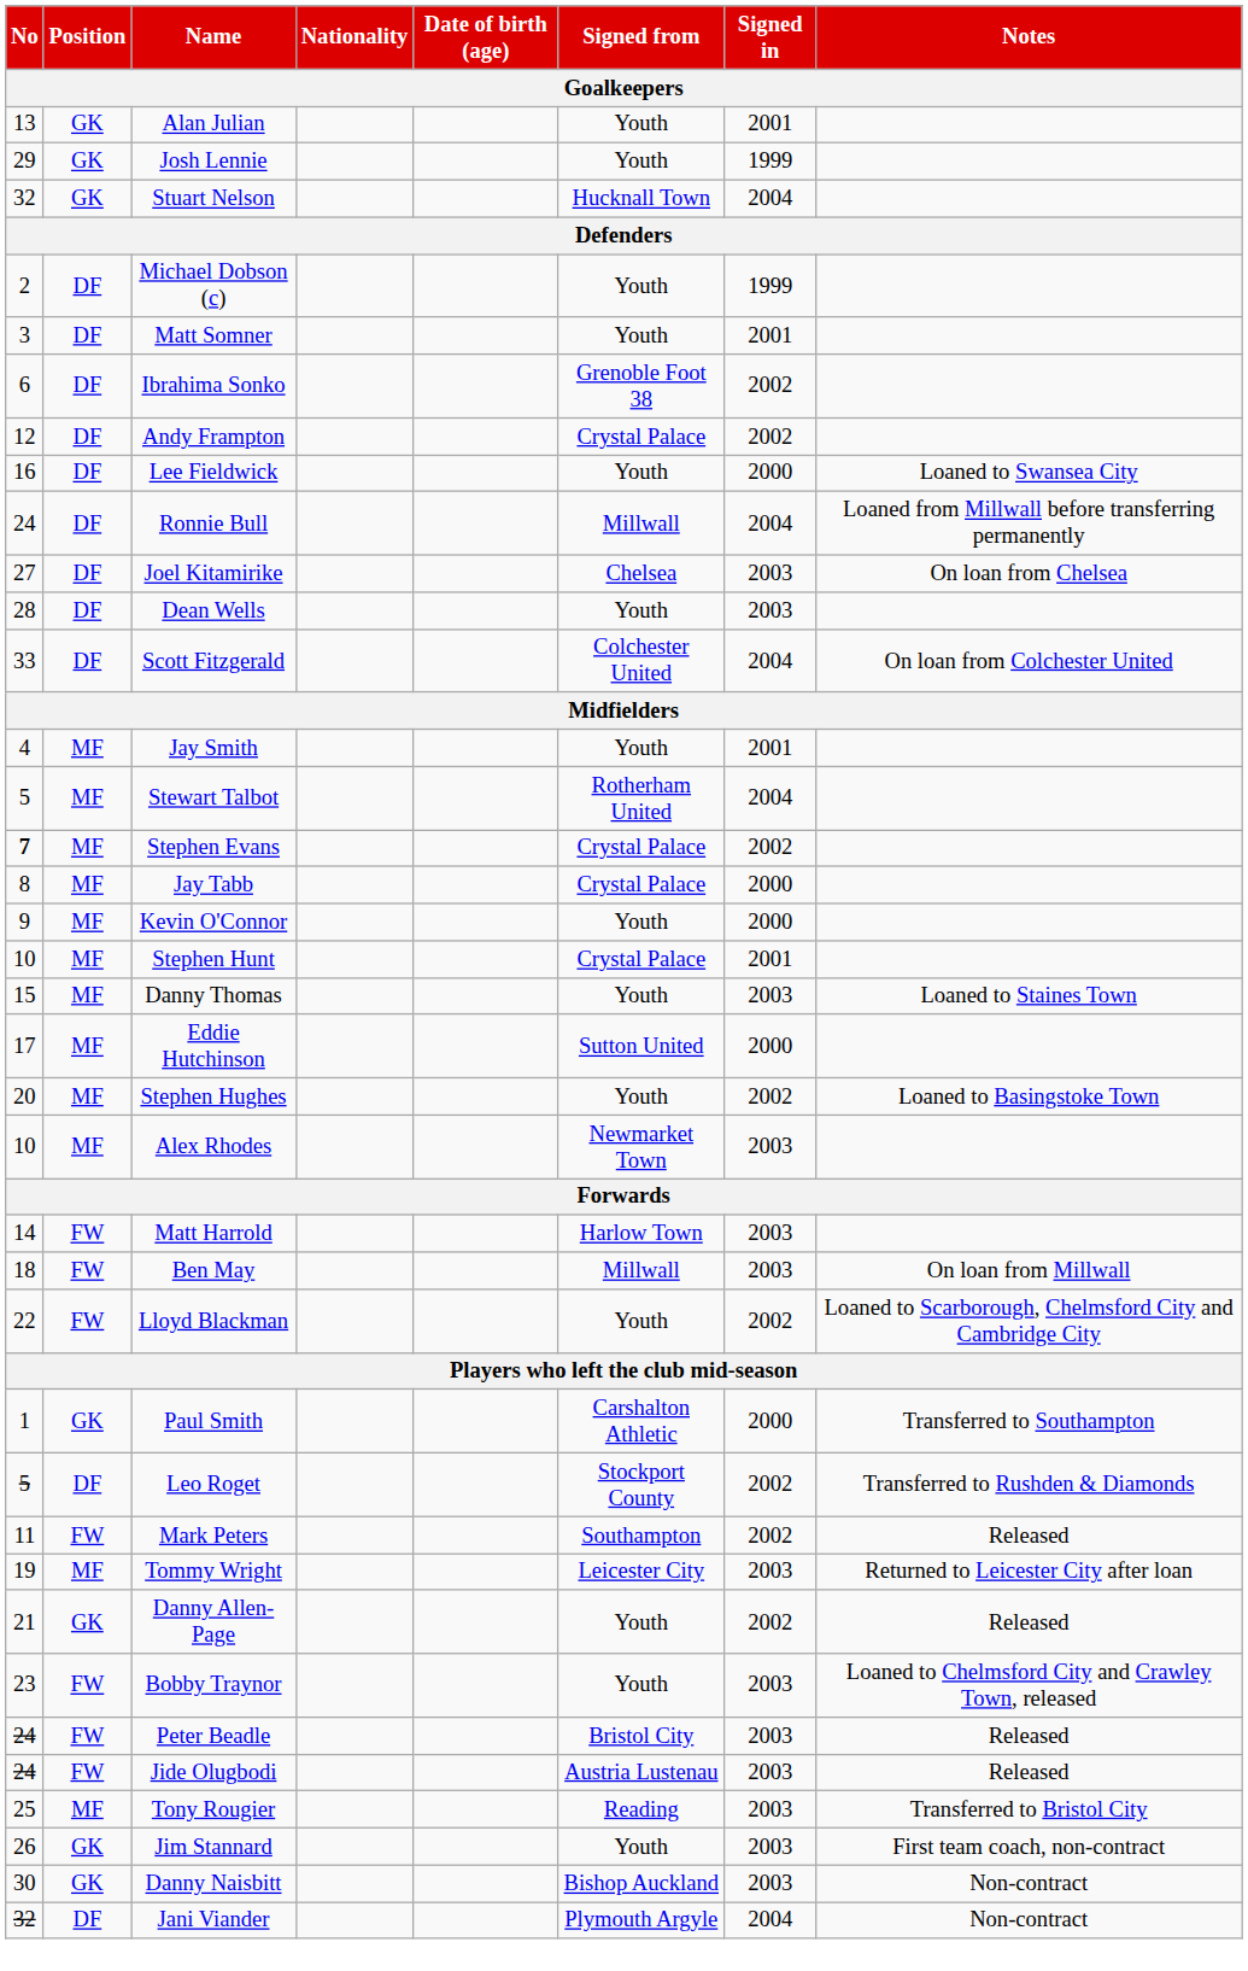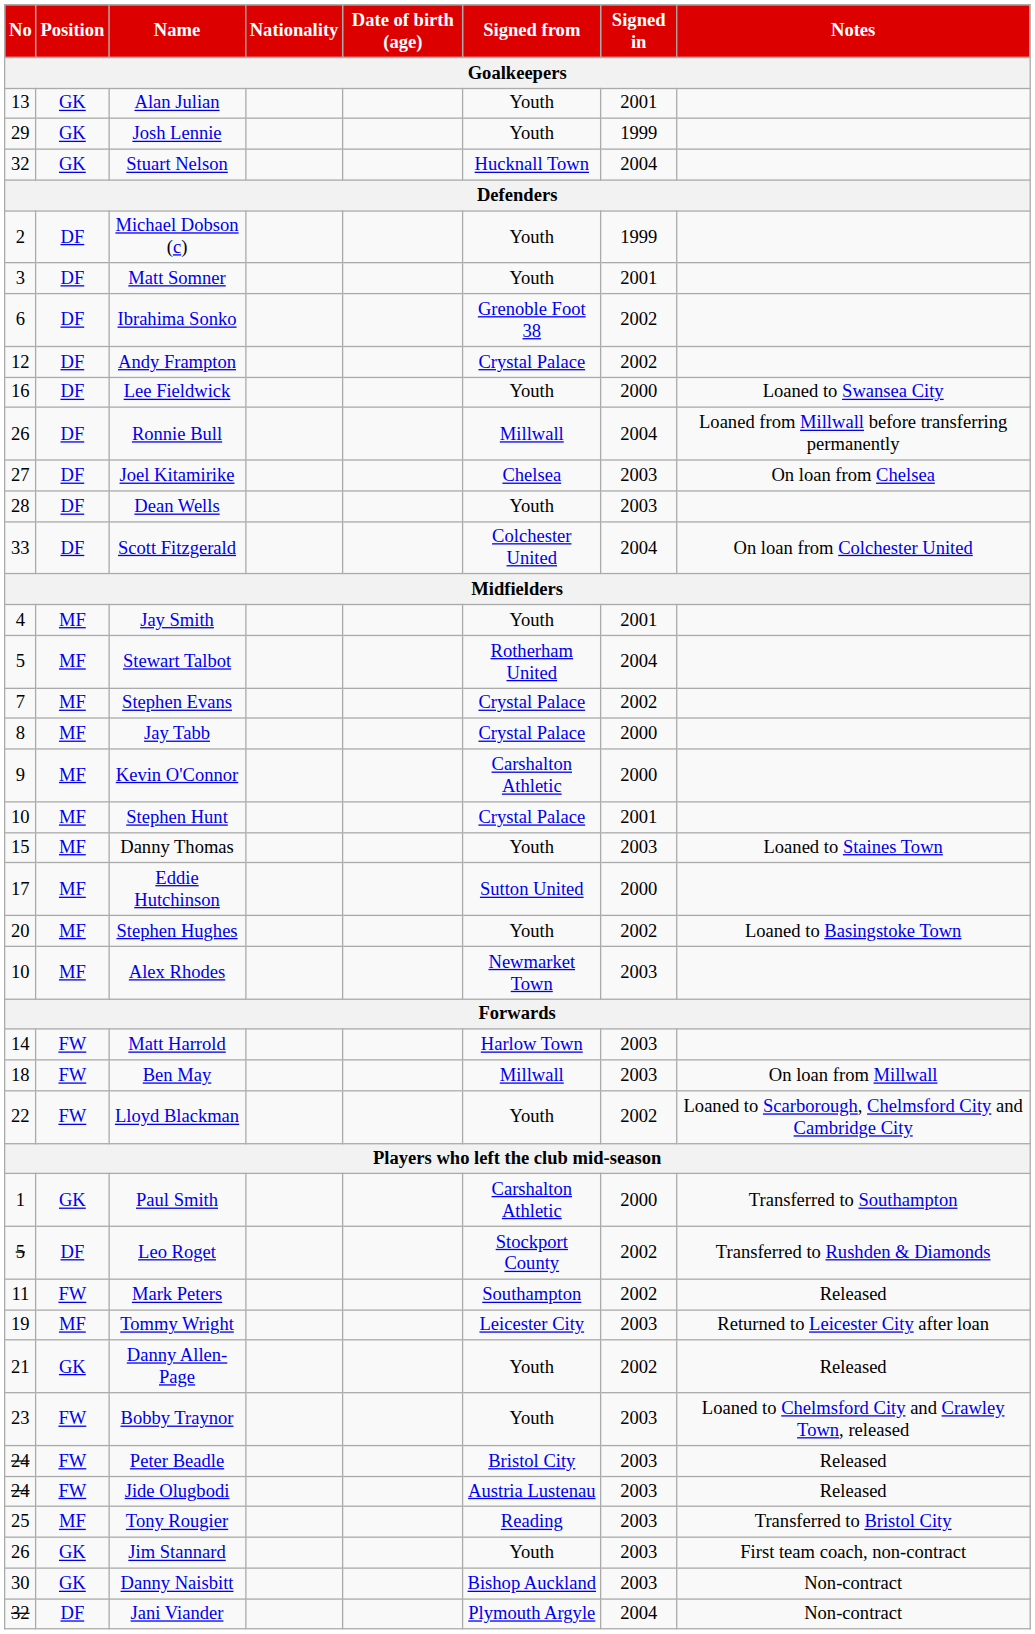Ronnie Bull | No: 24 -> 26
Stephen Evans | No: bold -> normal
Kevin O'Connor | Signed from: Youth -> Carshalton Athletic
